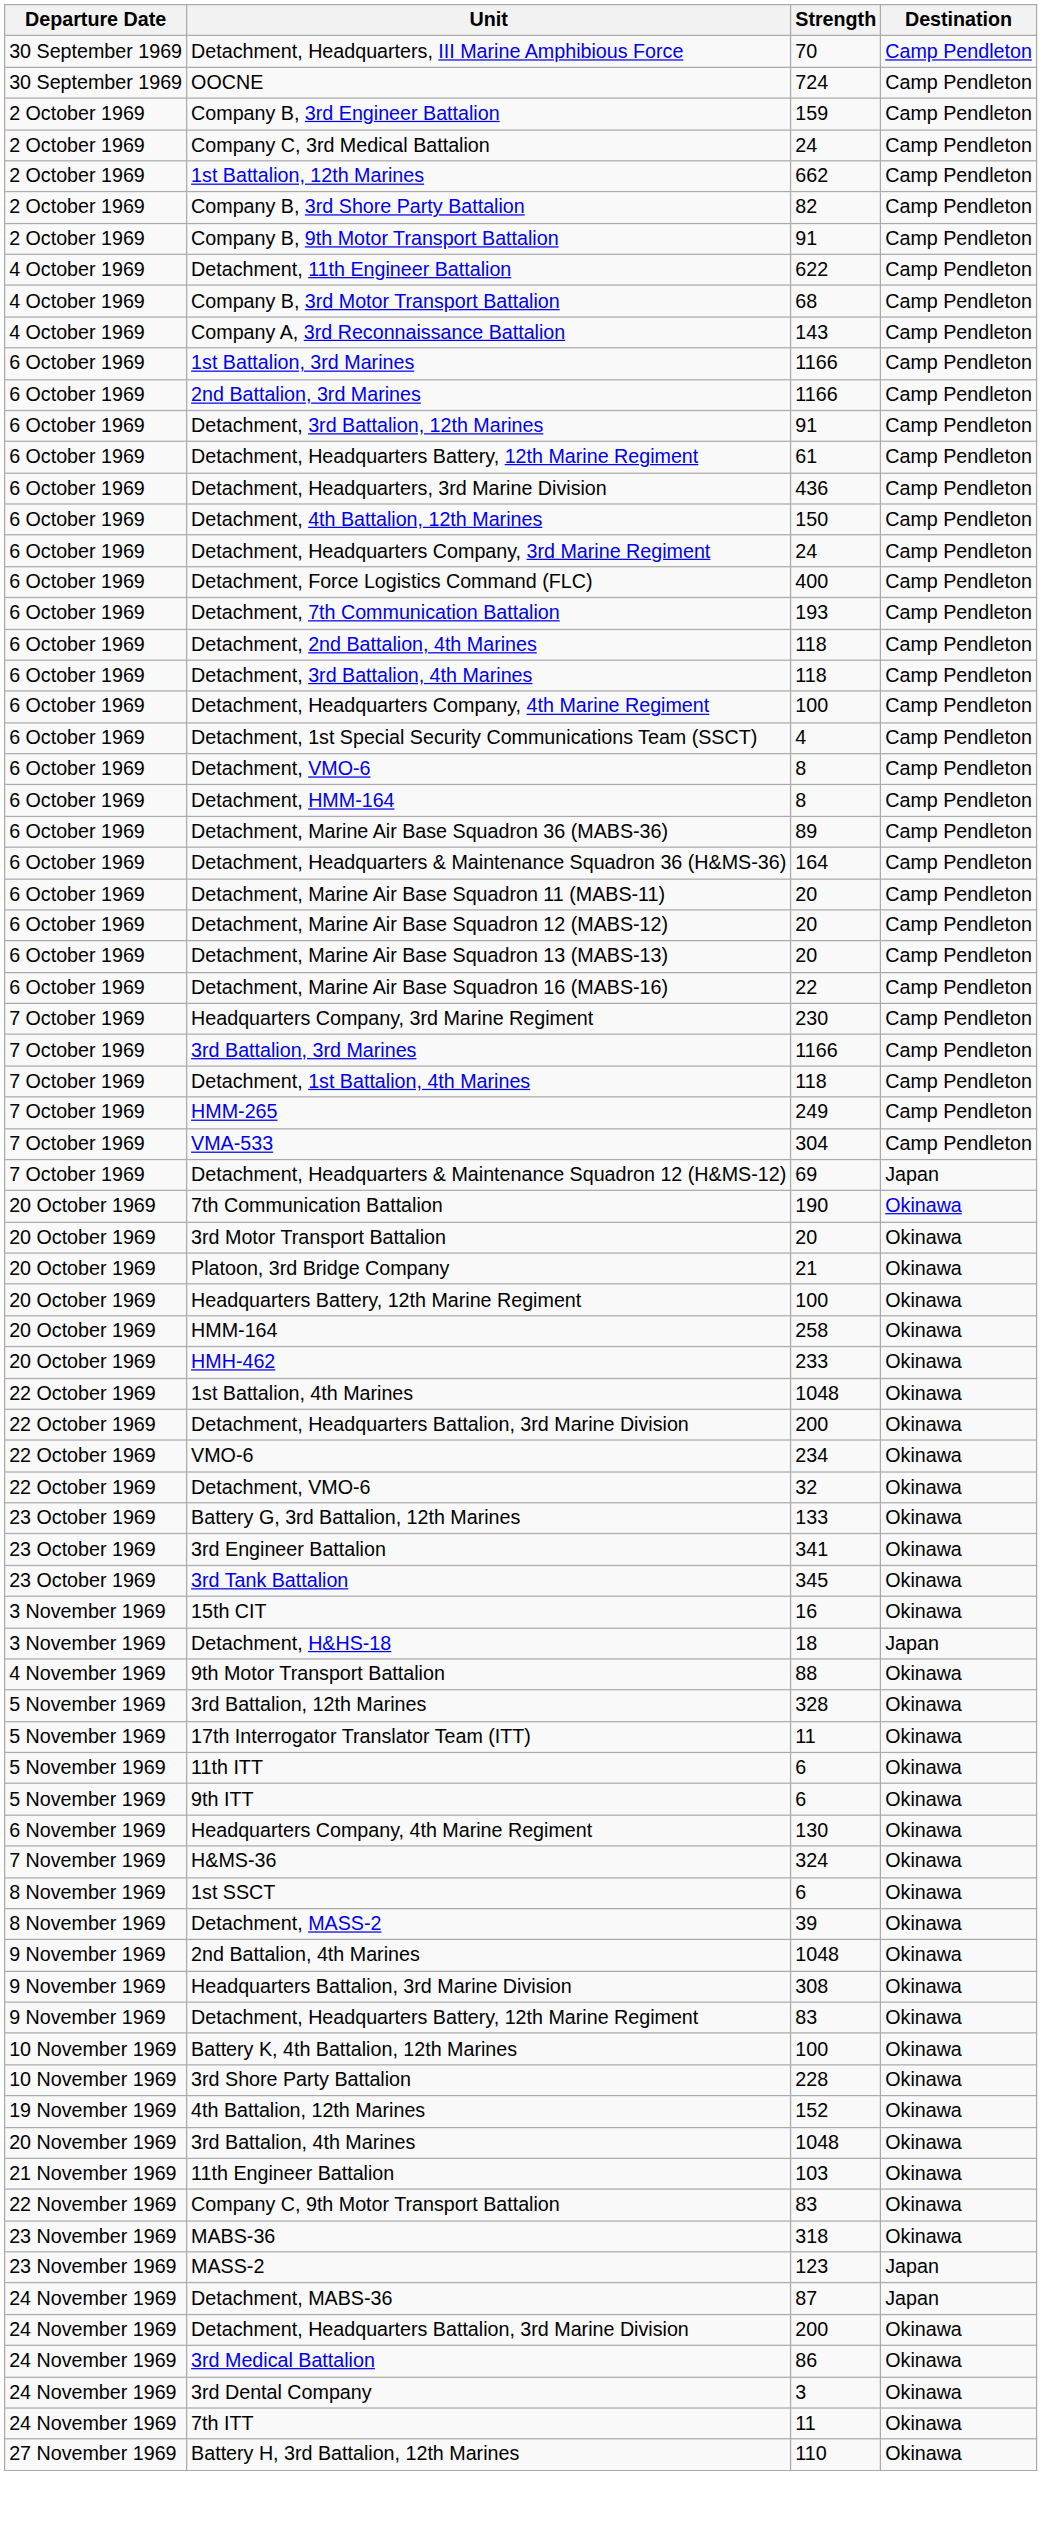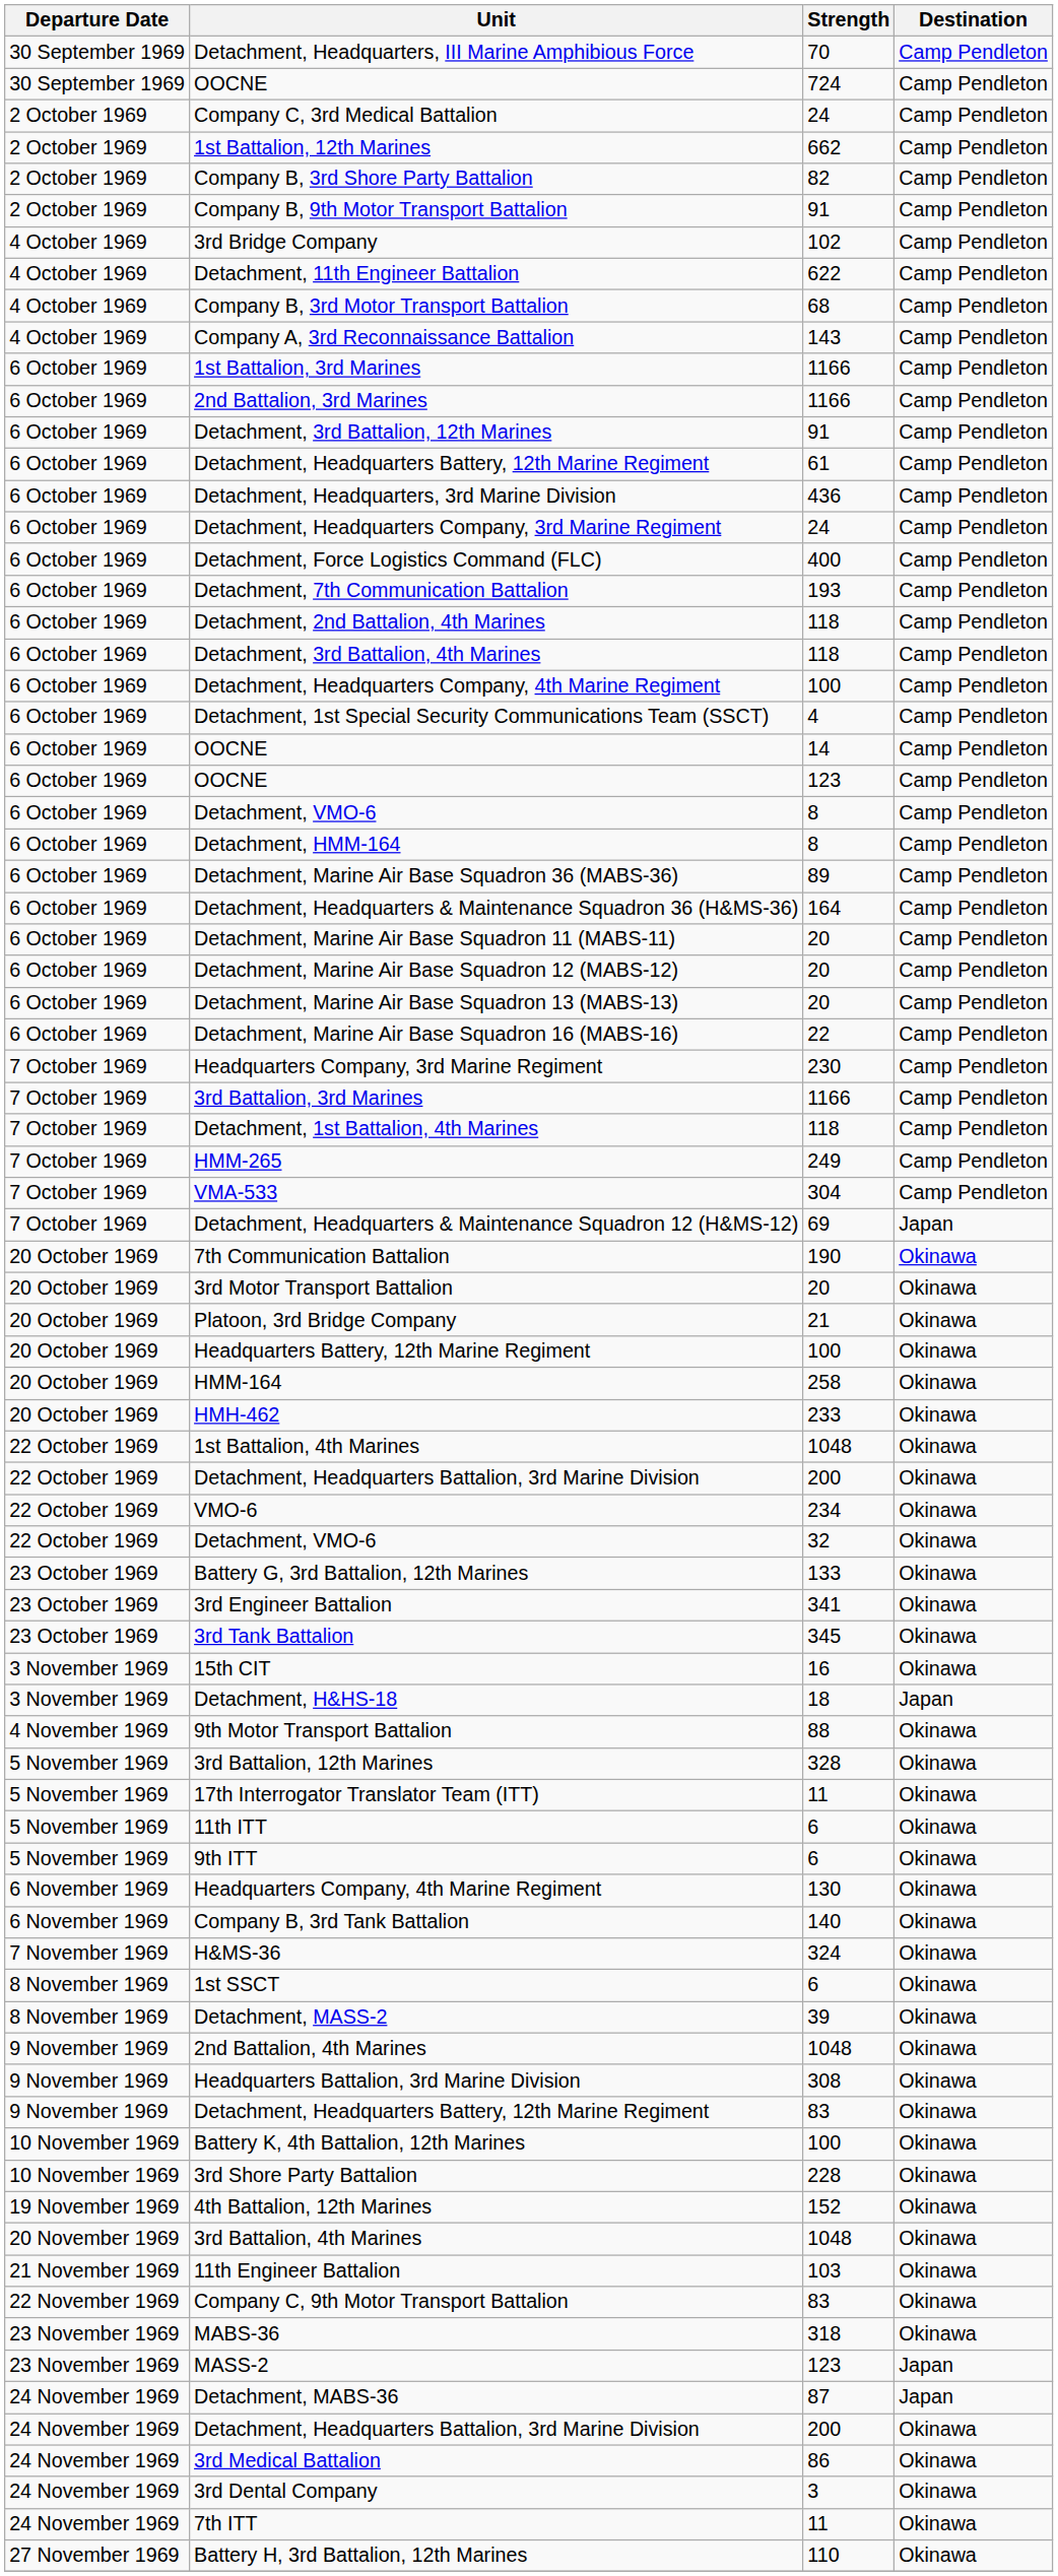- row: 2 October 1969 | Company B, 3rd Engineer Battalion | 159 | Camp Pendleton
+ row: 4 October 1969 | 3rd Bridge Company | 102 | Camp Pendleton
- row: 6 October 1969 | Detachment, 4th Battalion, 12th Marines | 150 | Camp Pendleton
+ row: 6 October 1969 | OOCNE | 14 | Camp Pendleton
+ row: 6 October 1969 | OOCNE | 123 | Camp Pendleton
+ row: 6 November 1969 | Company B, 3rd Tank Battalion | 140 | Okinawa
